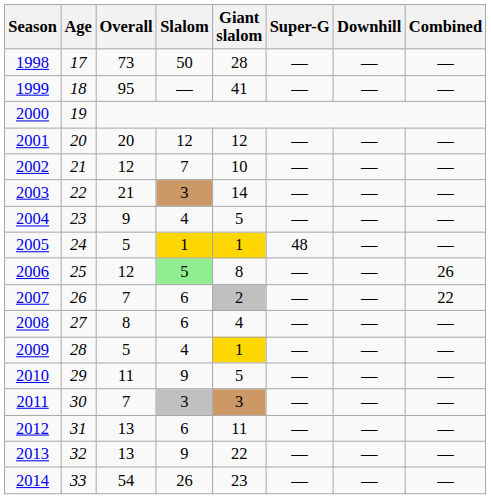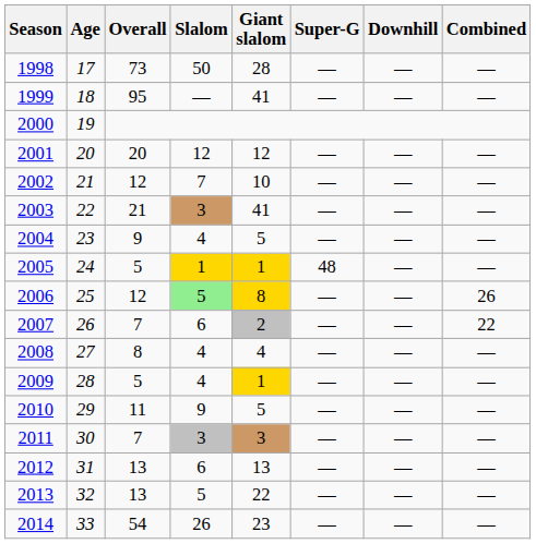2003 | Giant slalom: 14 -> 41
2006 | Giant slalom: no background -> gold background
2008 | Slalom: 6 -> 4
2012 | Giant slalom: 11 -> 13
2013 | Slalom: 9 -> 5
